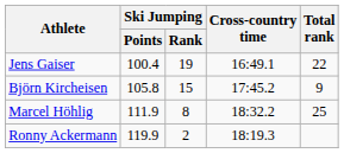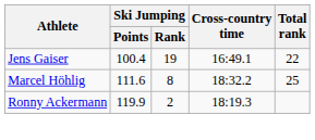- row: Björn Kircheisen | 105.8 | 15 | 17:45.2 | 9
Marcel Höhlig | Ski Jumping / Points: 111.9 -> 111.6
